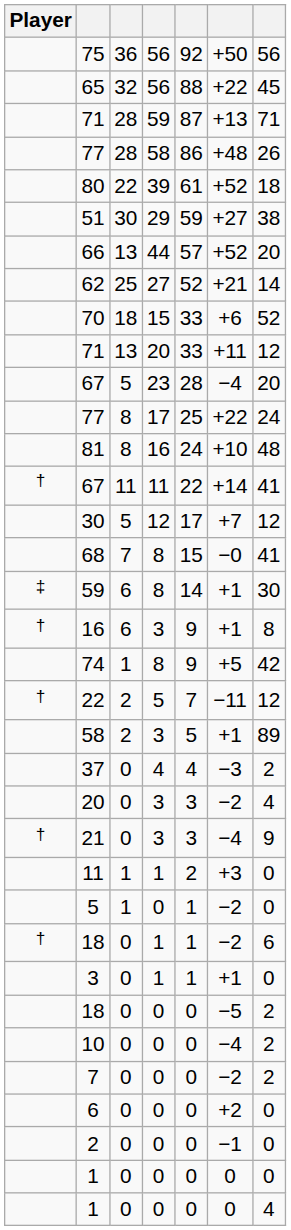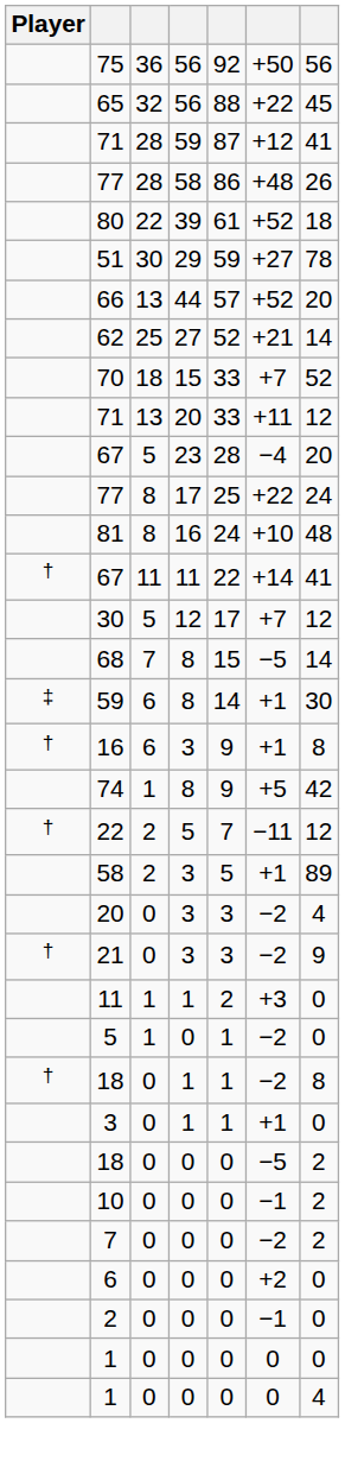71 / 59 | column 6: +13 -> +12
71 / 59 | column 7: 71 -> 41
51 | column 7: 38 -> 78
70 | column 6: +6 -> +7
68 | column 6: −0 -> −5
68 | column 7: 41 -> 14
- row: 37 | 0 | 4 | 4 | −3 | 2
21 | column 6: −4 -> −2
18 / 1 | column 7: 6 -> 8
10 | column 6: −4 -> −1
